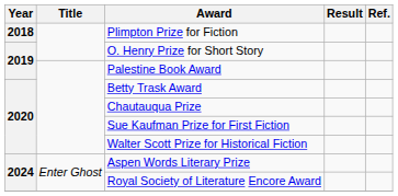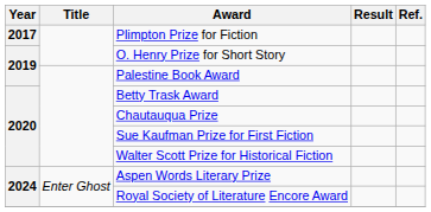Plimpton Prize for Fiction | Year: 2018 -> 2017
